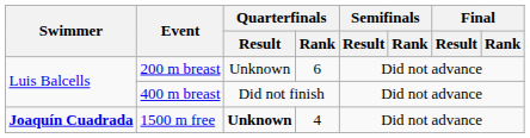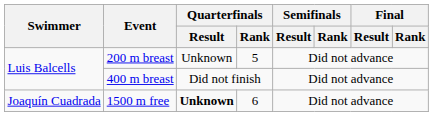200 m breast | Quarterfinals / Rank: 6 -> 5
1500 m free | Swimmer: bold -> normal
1500 m free | Quarterfinals / Rank: 4 -> 6
